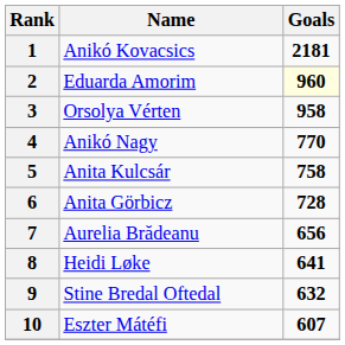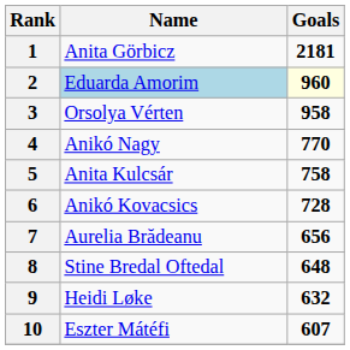1 | Name: Anikó Kovacsics -> Anita Görbicz
2 | Name: no background -> lightblue background
6 | Name: Anita Görbicz -> Anikó Kovacsics
8 | Name: Heidi Løke -> Stine Bredal Oftedal
8 | Goals: 641 -> 648
9 | Name: Stine Bredal Oftedal -> Heidi Løke
